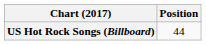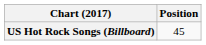US Hot Rock Songs (Billboard) | Position: 44 -> 45
